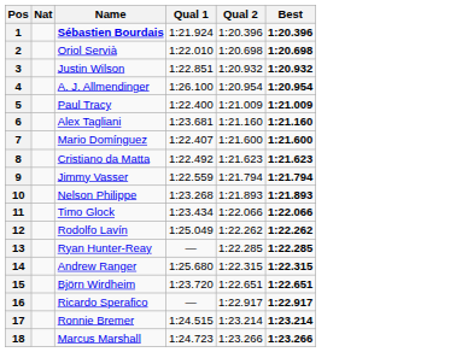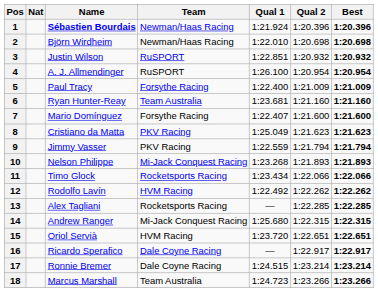+ column: Team | Newman/Haas Racing | Newman/Haas Racing | RuSPORT | RuSPORT | Forsythe Racing | Team Australia | Forsythe Racing | PKV Racing | PKV Racing | Mi-Jack Conquest Racing | Rocketsports Racing | HVM Racing | Rocketsports Racing | Mi-Jack Conquest Racing | HVM Racing | Dale Coyne Racing | Dale Coyne Racing | Team Australia
2 | Name: Oriol Servià -> Björn Wirdheim
6 | Name: Alex Tagliani -> Ryan Hunter-Reay
8 | Qual 1: 1:22.492 -> 1:25.049
12 | Qual 1: 1:25.049 -> 1:22.492
13 | Name: Ryan Hunter-Reay -> Alex Tagliani
15 | Name: Björn Wirdheim -> Oriol Servià
